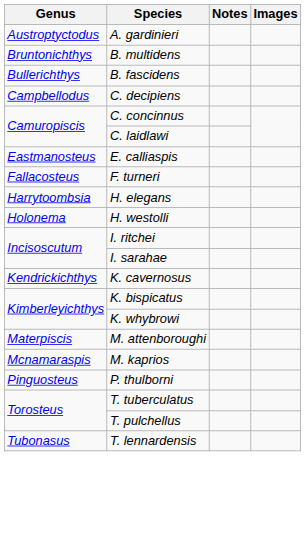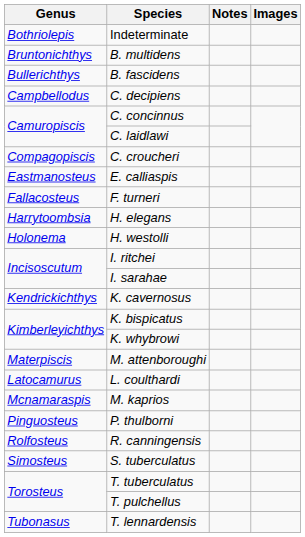- row: Austroptyctodus | A. gardinieri
+ row: Bothriolepis | Indeterminate
+ row: Compagopiscis | C. croucheri
+ row: Latocamurus | L. coulthardi
+ row: Rolfosteus | R. canningensis
+ row: Simosteus | S. tuberculatus
